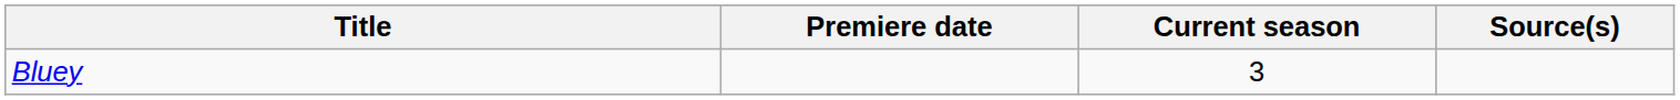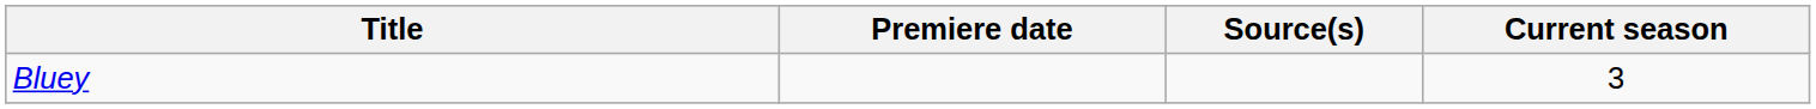columns swapped: Current season <-> Source(s)
